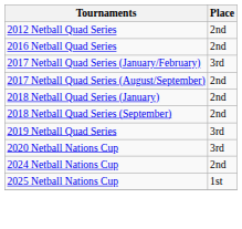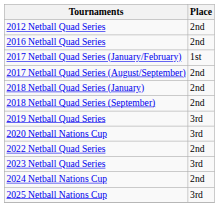2017 Netball Quad Series (January/February) | Place: 3rd -> 1st
+ row: 2022 Netball Quad Series | 2nd
+ row: 2023 Netball Quad Series | 3rd
2025 Netball Nations Cup | Place: 1st -> 3rd
